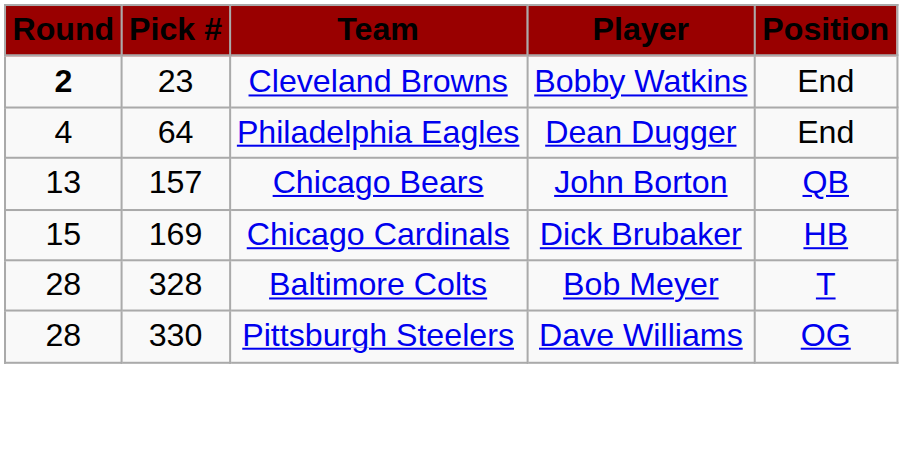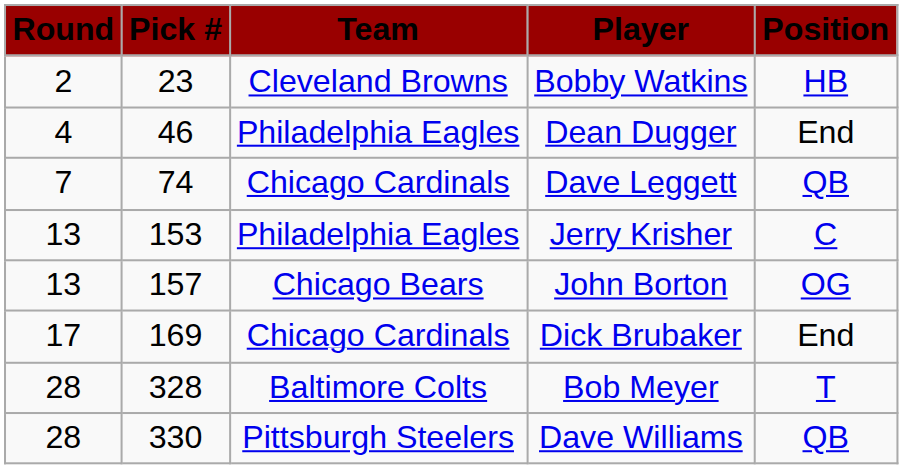Bobby Watkins | Round: bold -> normal
Bobby Watkins | Position: End -> HB
Dean Dugger | Pick #: 64 -> 46
+ row: 7 | 74 | Chicago Cardinals | Dave Leggett | QB
+ row: 13 | 153 | Philadelphia Eagles | Jerry Krisher | C
John Borton | Position: QB -> OG
Dick Brubaker | Round: 15 -> 17
Dick Brubaker | Position: HB -> End
Dave Williams | Position: OG -> QB
